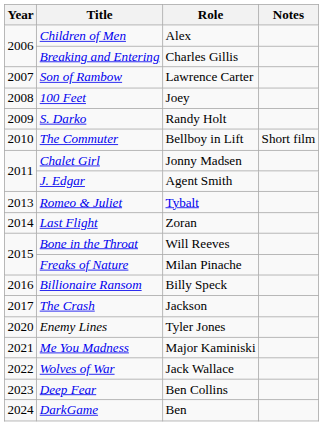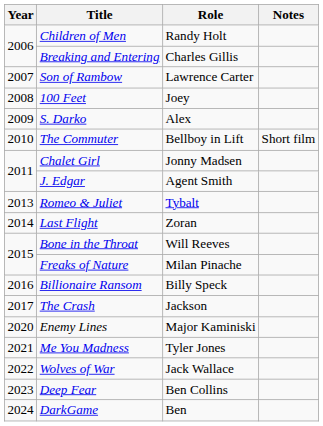Children of Men | Role: Alex -> Randy Holt
S. Darko | Role: Randy Holt -> Alex
Enemy Lines | Role: Tyler Jones -> Major Kaminiski
Me You Madness | Role: Major Kaminiski -> Tyler Jones
